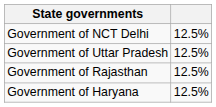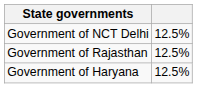- row: Government of Uttar Pradesh | 12.5%
